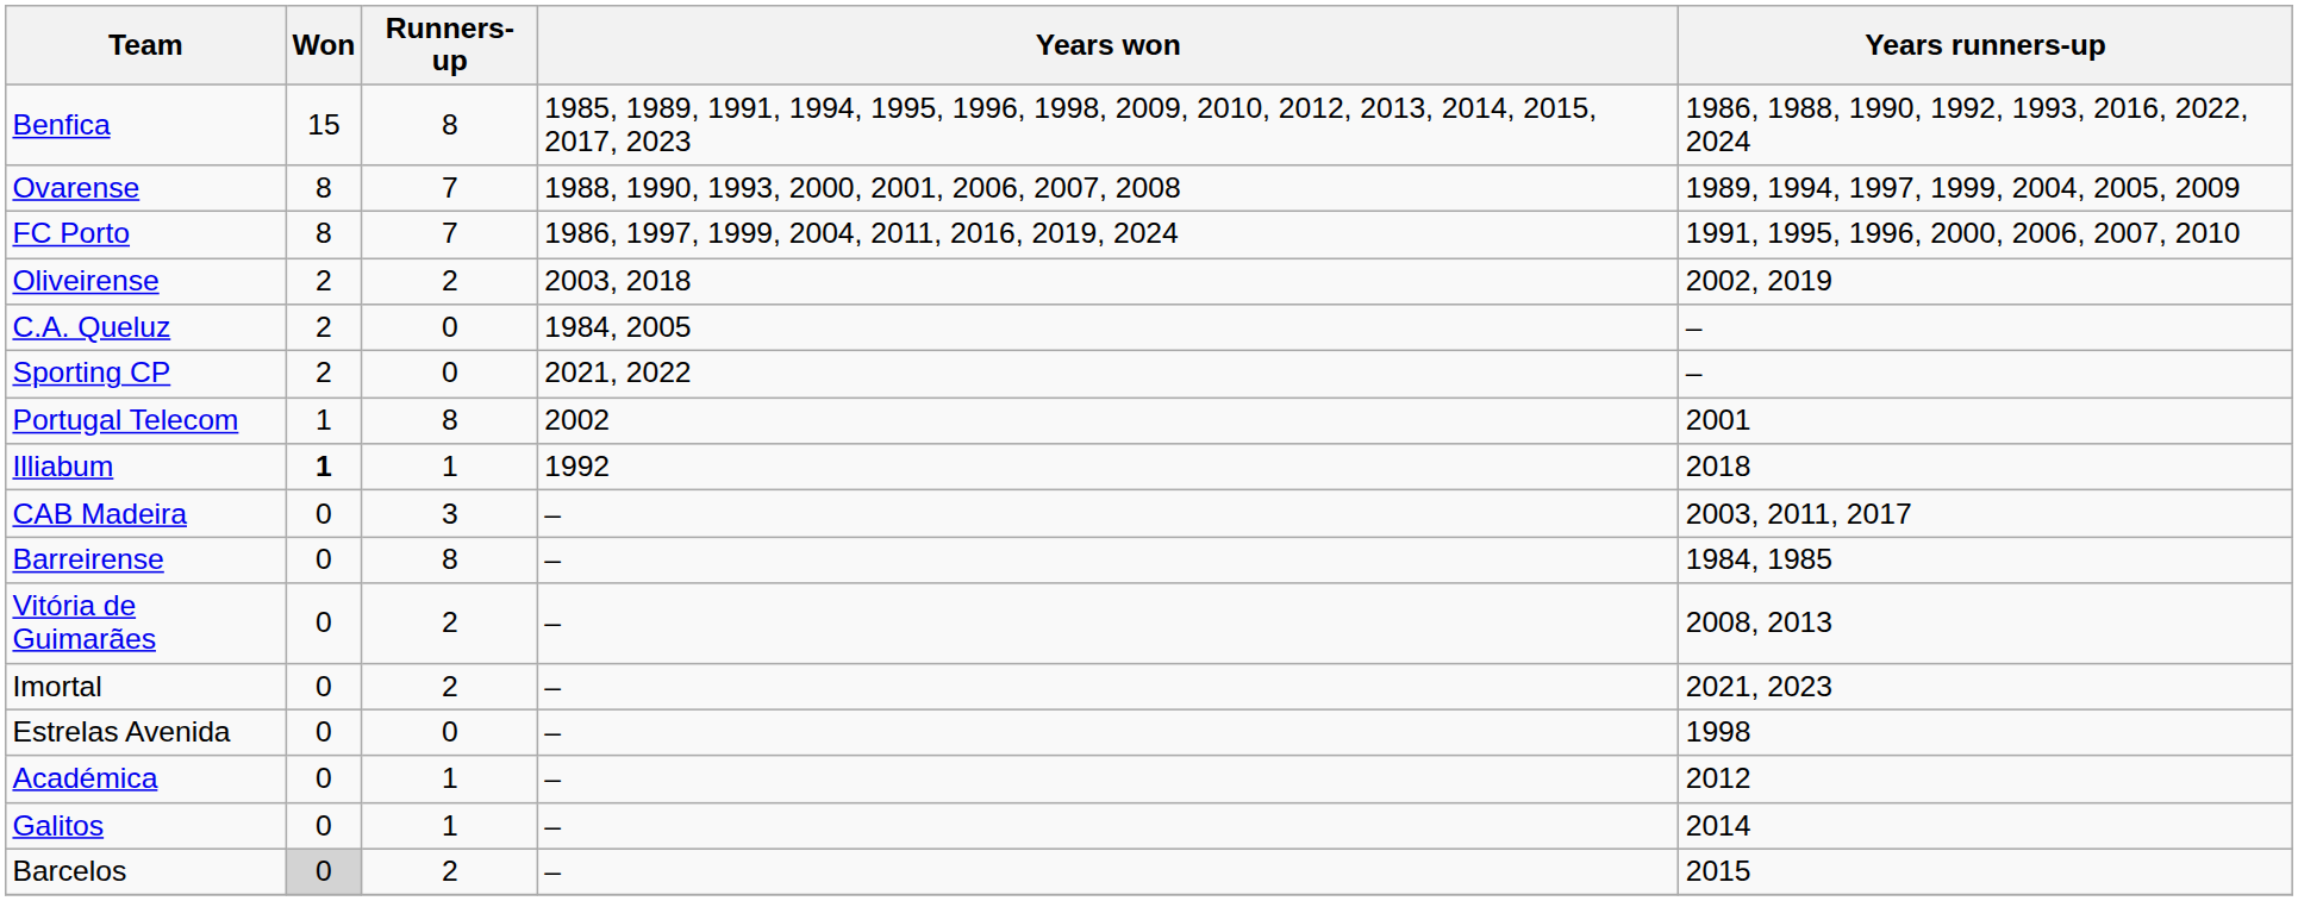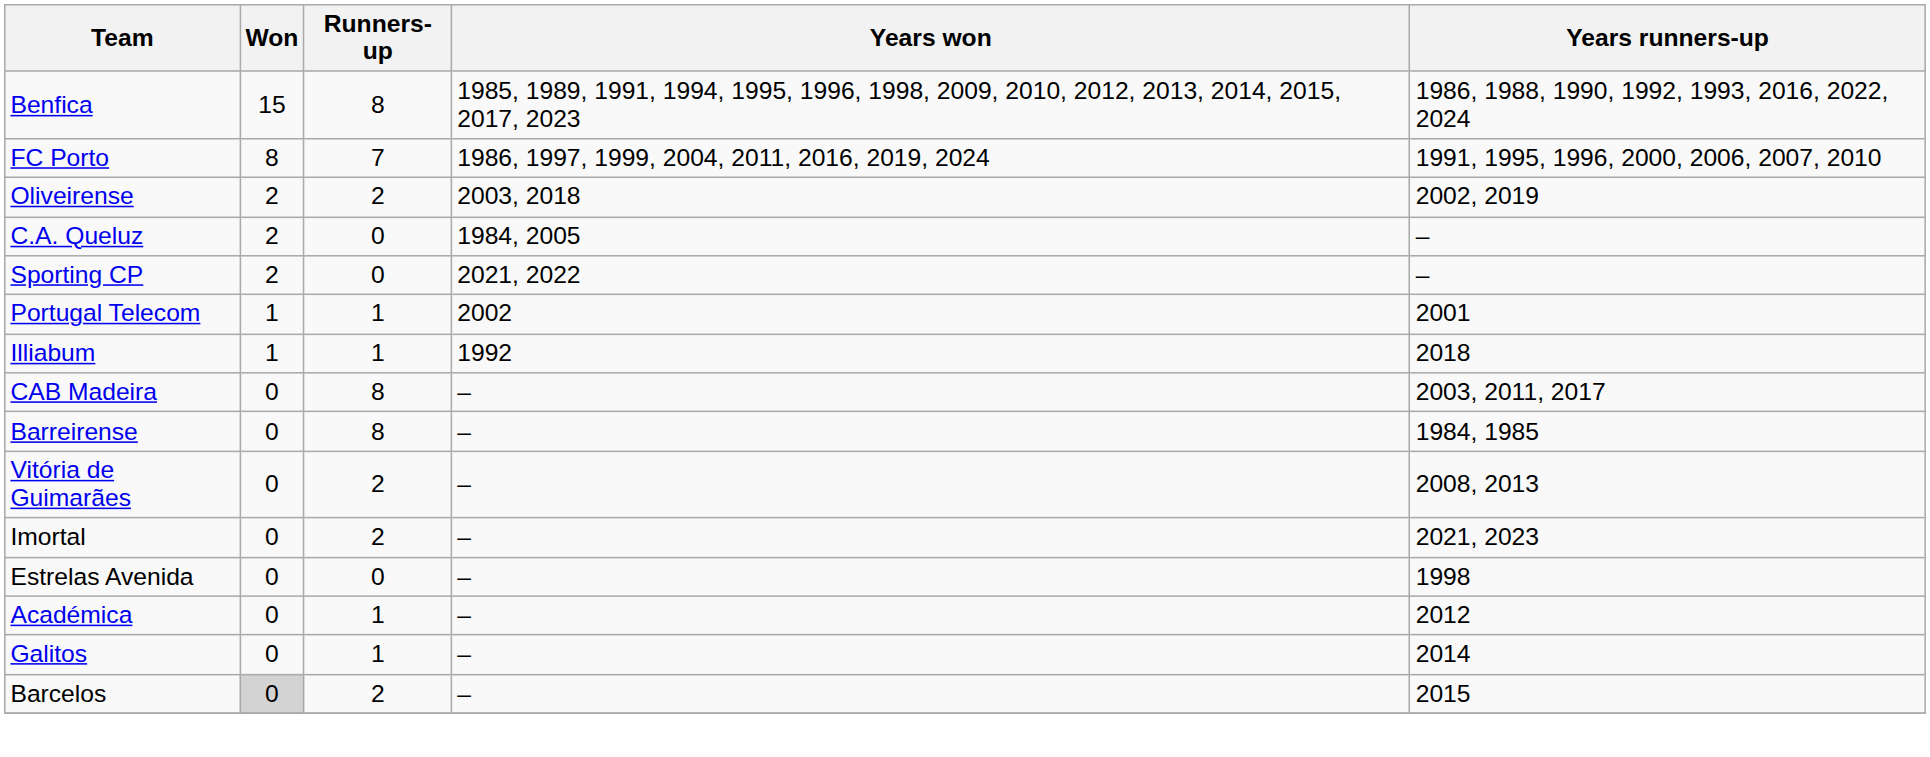- row: Ovarense | 8 | 7 | 1988, 1990, 1993, 2000, 2001, 2006, 2007, 2008 | 1989, 1994, 1997, 1999, 2004, 2005, 2009
Portugal Telecom | Runners-up: 8 -> 1
Illiabum | Won: bold -> normal
CAB Madeira | Runners-up: 3 -> 8
